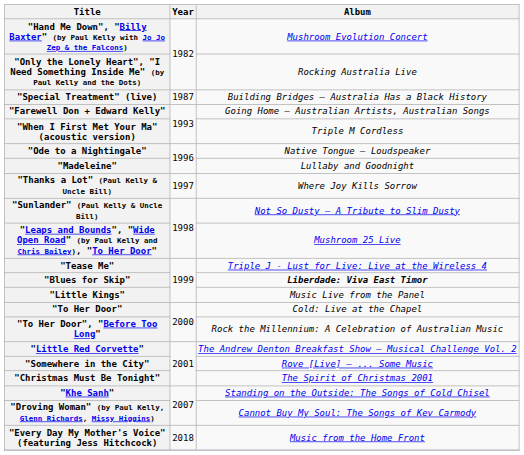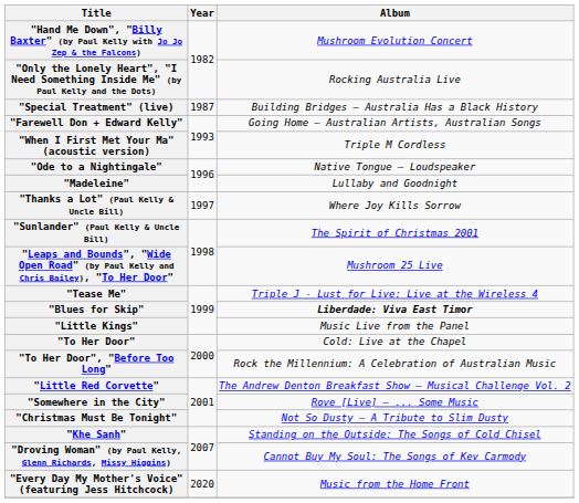"Sunlander" (Paul Kelly & Uncle Bill) | Album: Not So Dusty – A Tribute to Slim Dusty -> The Spirit of Christmas 2001
"Christmas Must Be Tonight" | Album: The Spirit of Christmas 2001 -> Not So Dusty – A Tribute to Slim Dusty
"Every Day My Mother's Voice" (featuring Jess Hitchcock) | Year: 2018 -> 2020
